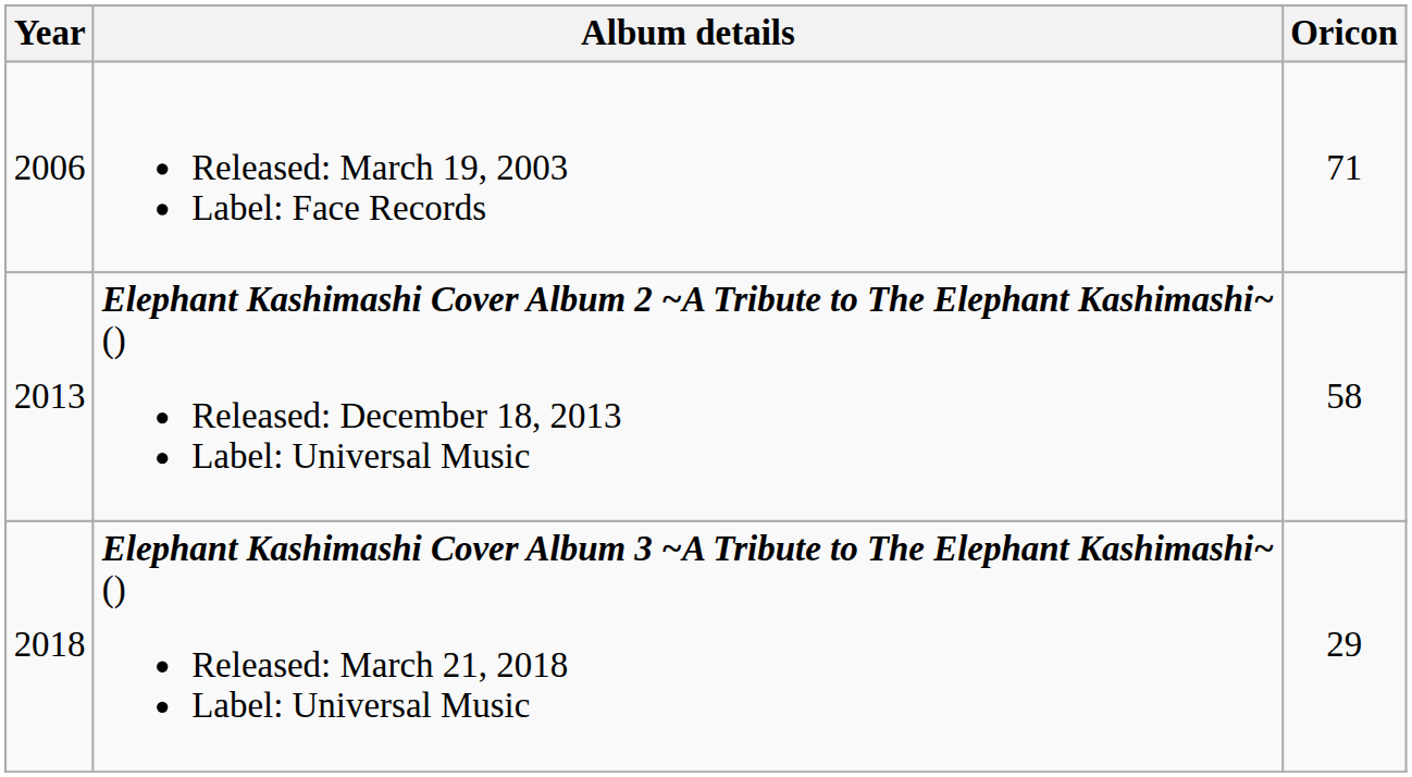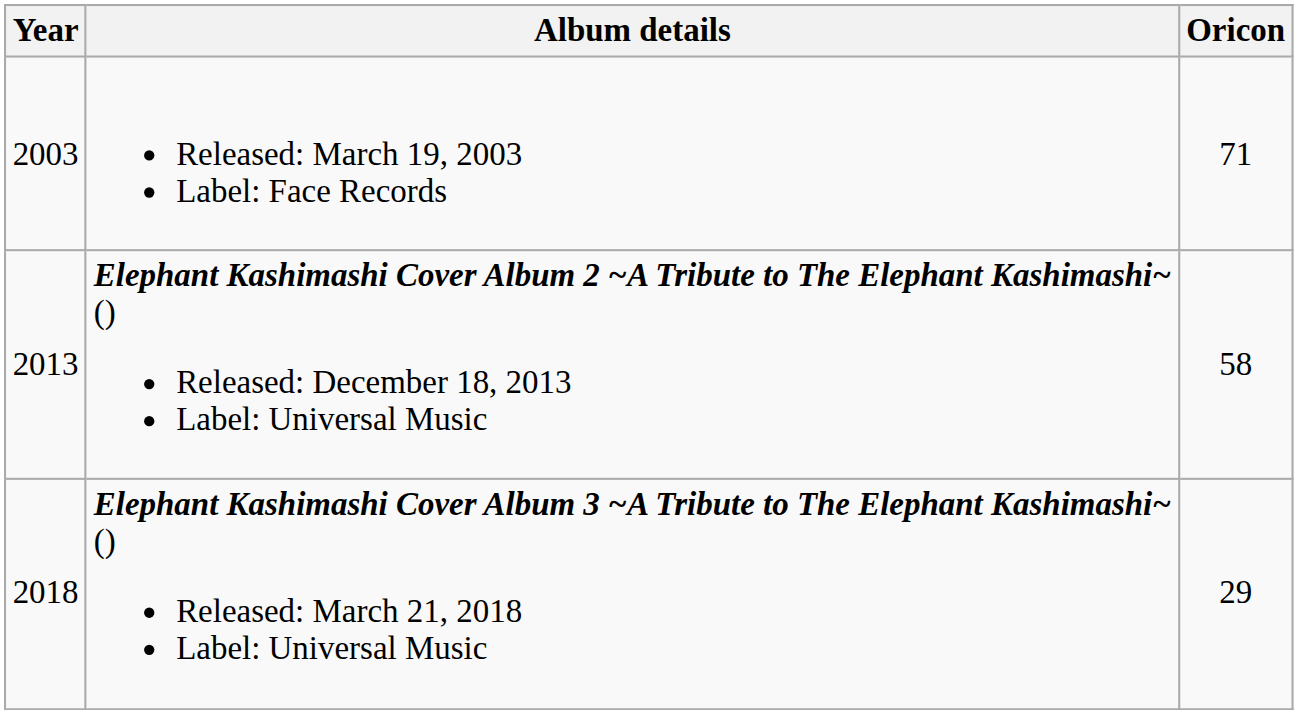Released: March 19, 2003 Label: Face Records | Year: 2006 -> 2003
